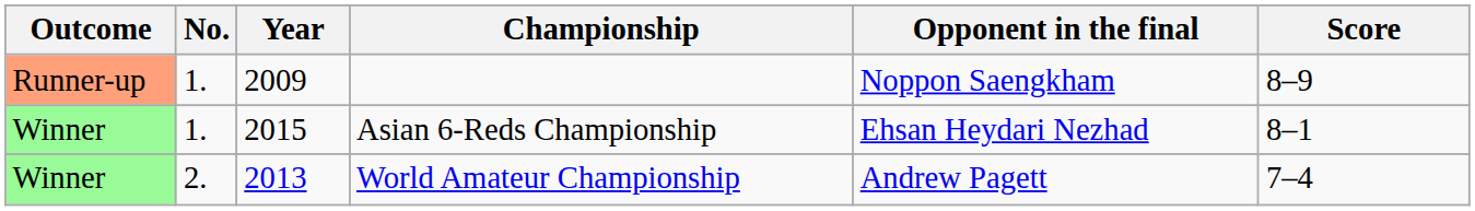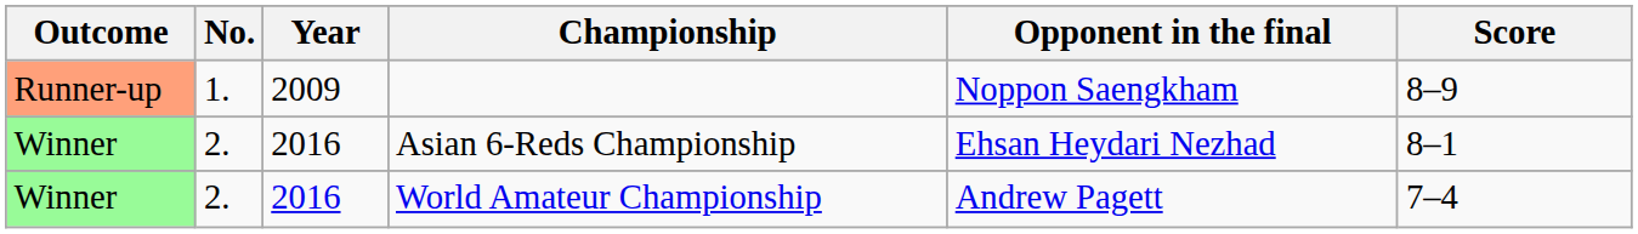Asian 6-Reds Championship | No.: 1. -> 2.
Asian 6-Reds Championship | Year: 2015 -> 2016
World Amateur Championship | Year: 2013 -> 2016
